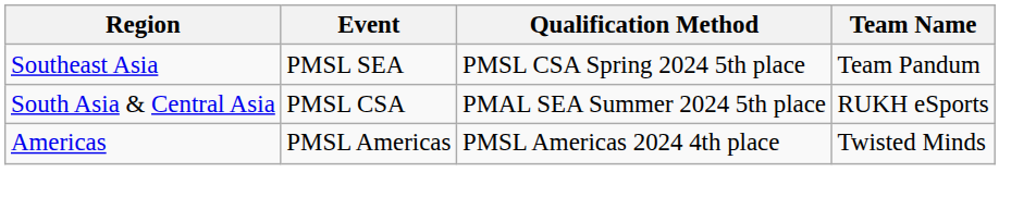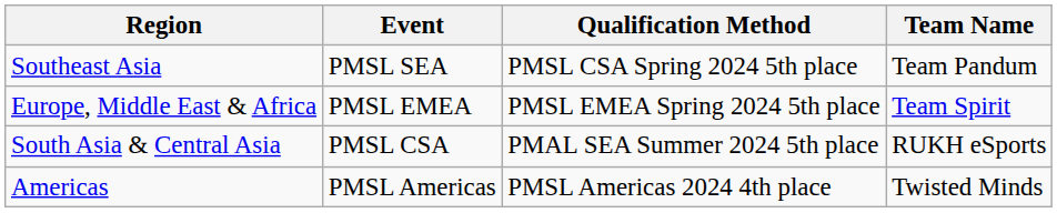+ row: Europe, Middle East & Africa | PMSL EMEA | PMSL EMEA Spring 2024 5th place | Team Spirit
